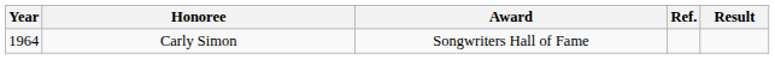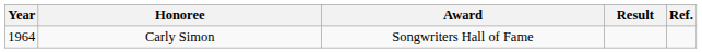columns swapped: Result <-> Ref.
